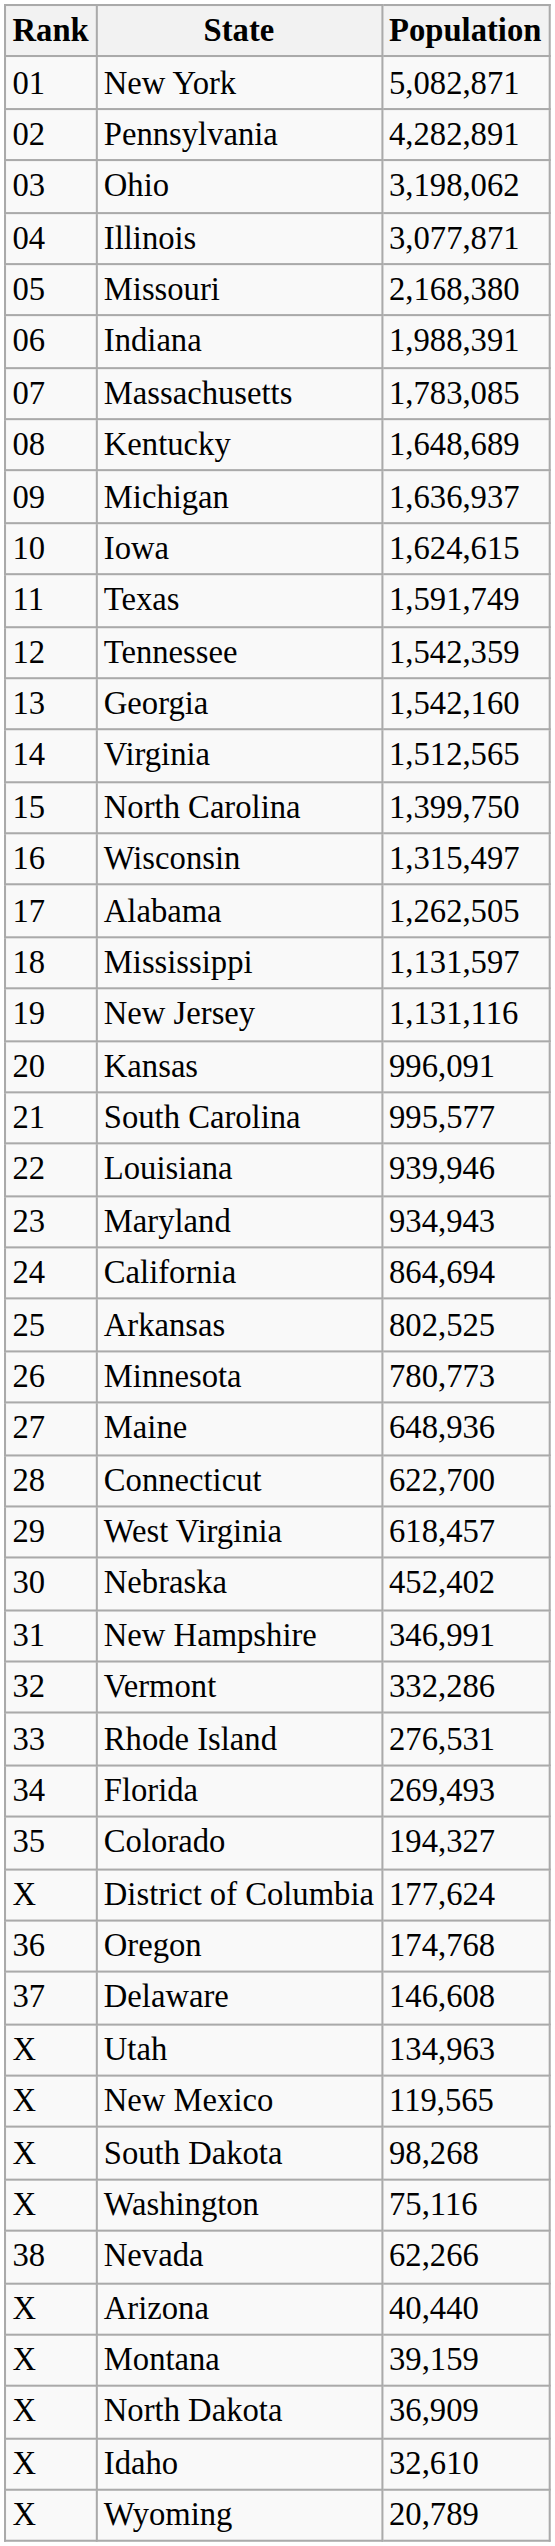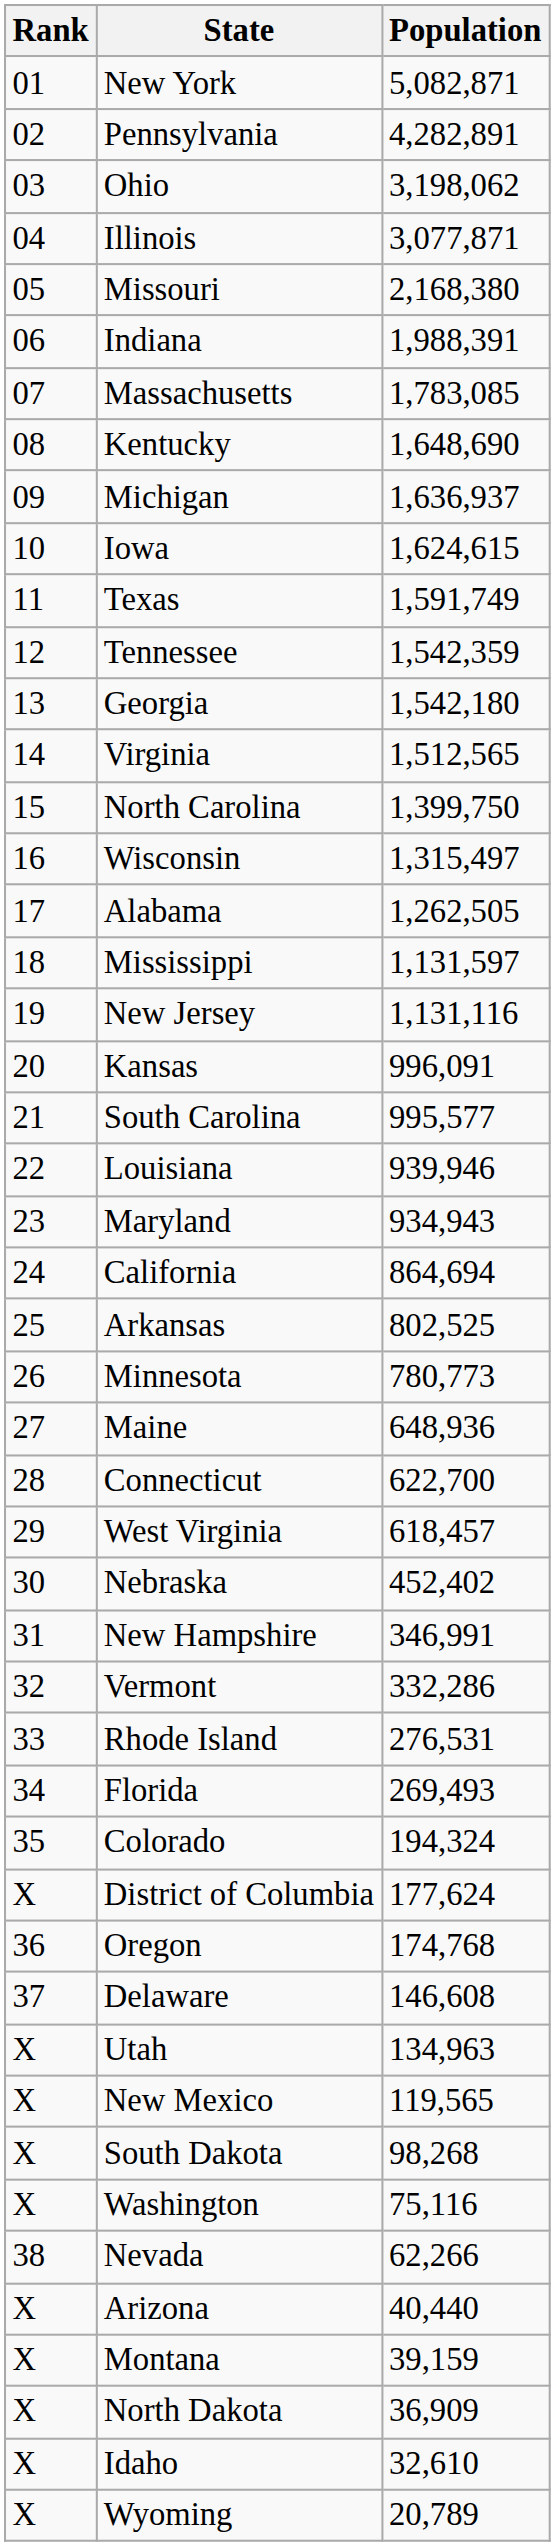Kentucky | Population: 1,648,689 -> 1,648,690
Georgia | Population: 1,542,160 -> 1,542,180
Colorado | Population: 194,327 -> 194,324
